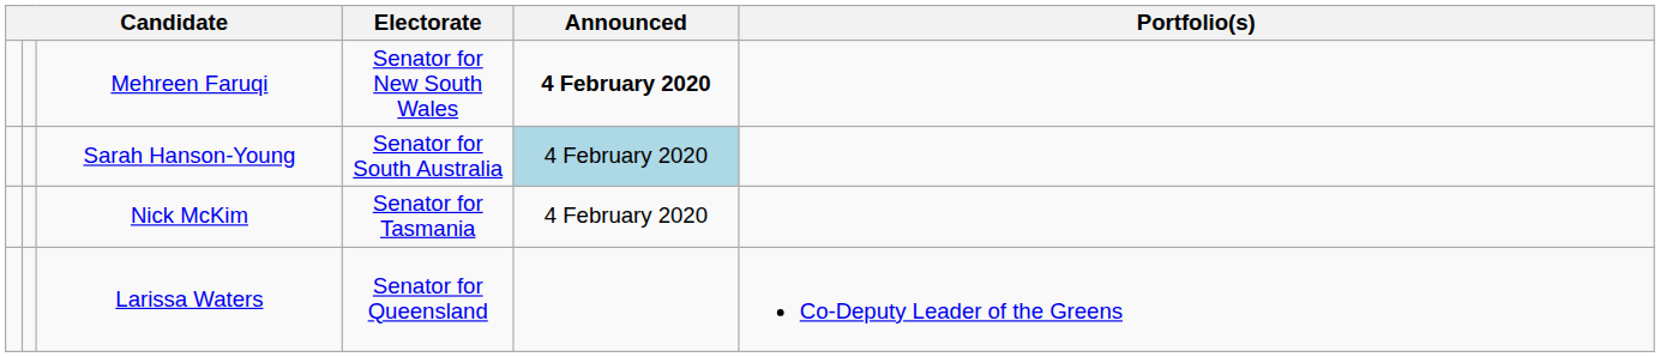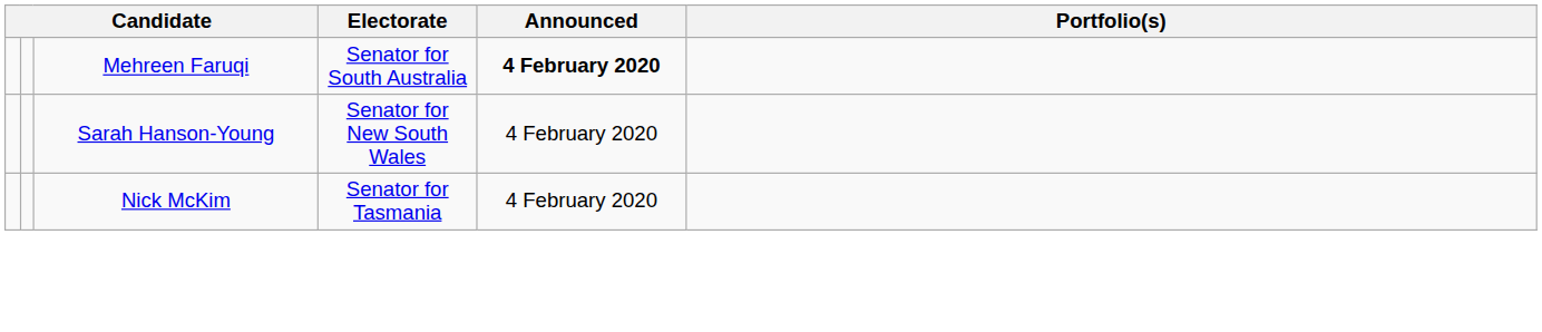Mehreen Faruqi | Electorate: Senator for New South Wales -> Senator for South Australia
Sarah Hanson-Young | Electorate: Senator for South Australia -> Senator for New South Wales
Sarah Hanson-Young | Announced: lightblue background -> no background
- row: Larissa Waters | Senator for Queensland | Co-Deputy Leader of the Greens
